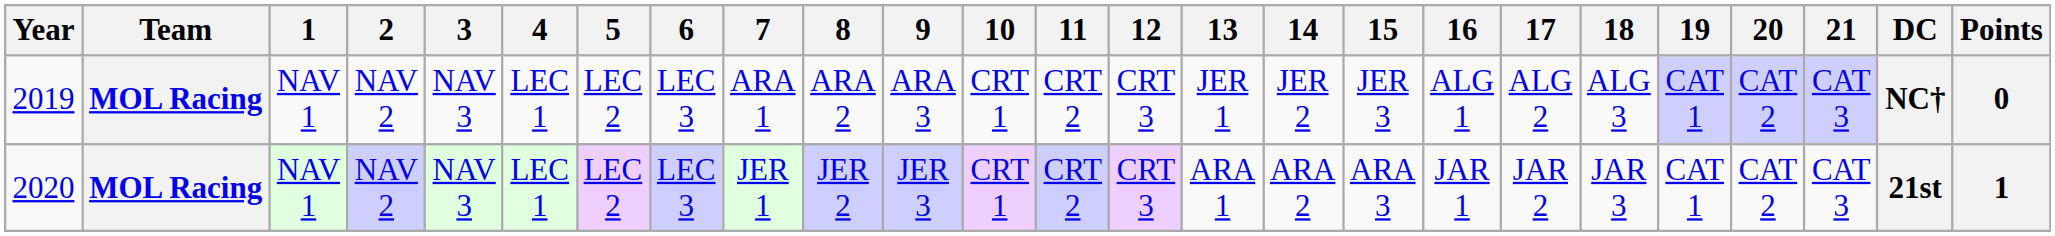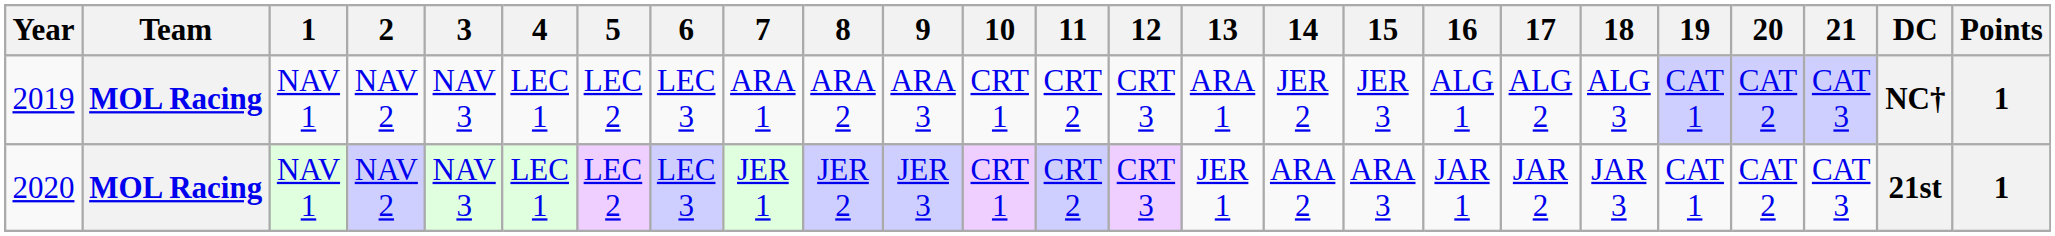2019 | 13: JER 1 -> ARA 1
2019 | Points: 0 -> 1
2020 | 13: ARA 1 -> JER 1
